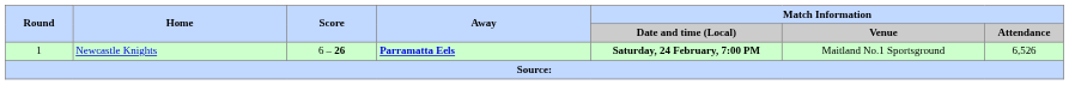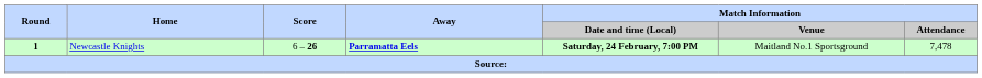Newcastle Knights | Round: normal -> bold
Newcastle Knights | Match Information / Attendance: 6,526 -> 7,478
